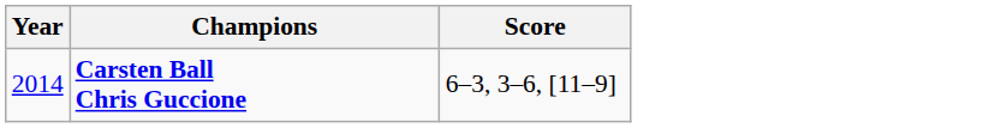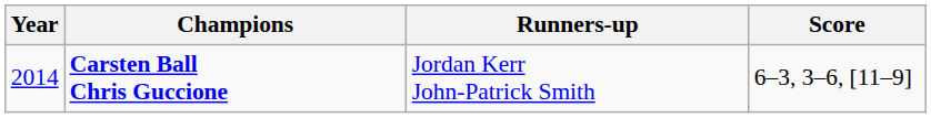+ column: Runners-up | Jordan Kerr John-Patrick Smith
